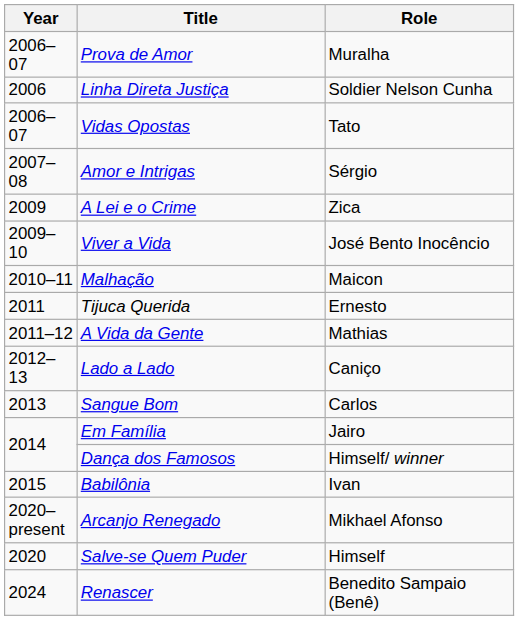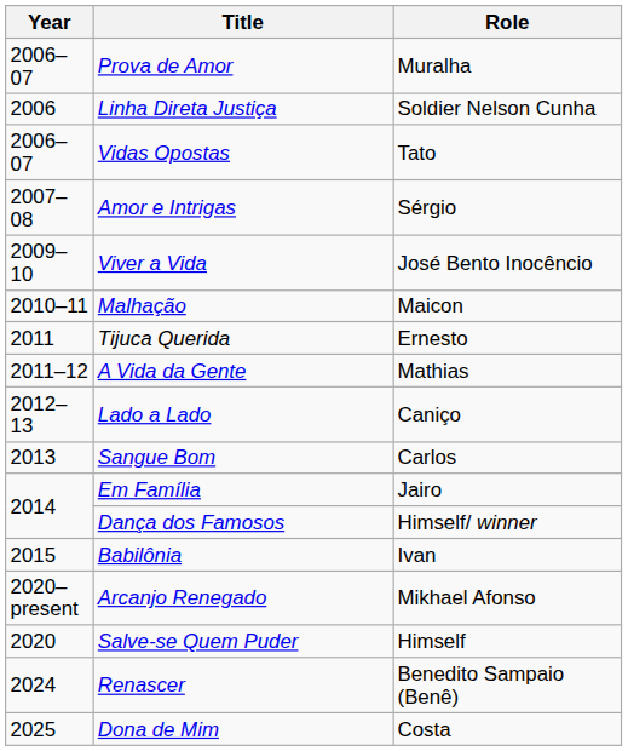- row: 2009 | A Lei e o Crime | Zica
+ row: 2025 | Dona de Mim | Costa
